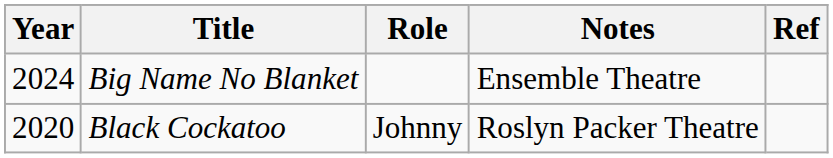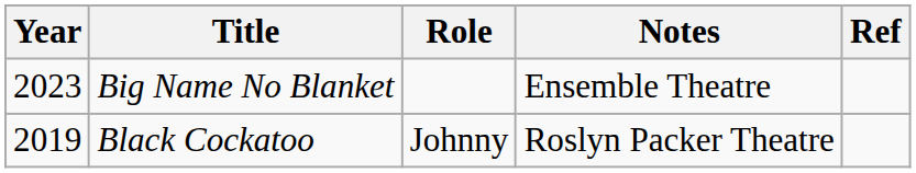Big Name No Blanket | Year: 2024 -> 2023
Black Cockatoo | Year: 2020 -> 2019
